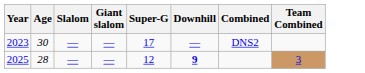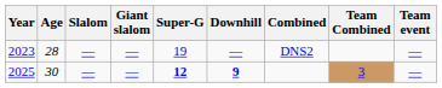+ column: Team event | — | —
2023 | Age: 30 -> 28
2023 | Super-G: 17 -> 19
2025 | Age: 28 -> 30
2025 | Super-G: normal -> bold
